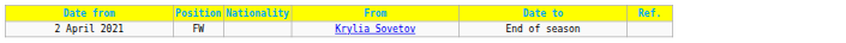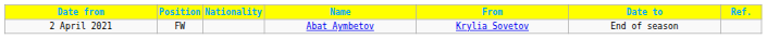+ column: Name | Abat Aymbetov
